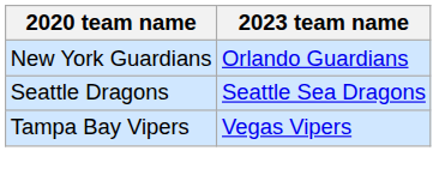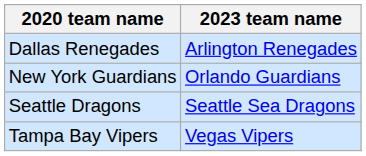+ row: Dallas Renegades | Arlington Renegades
